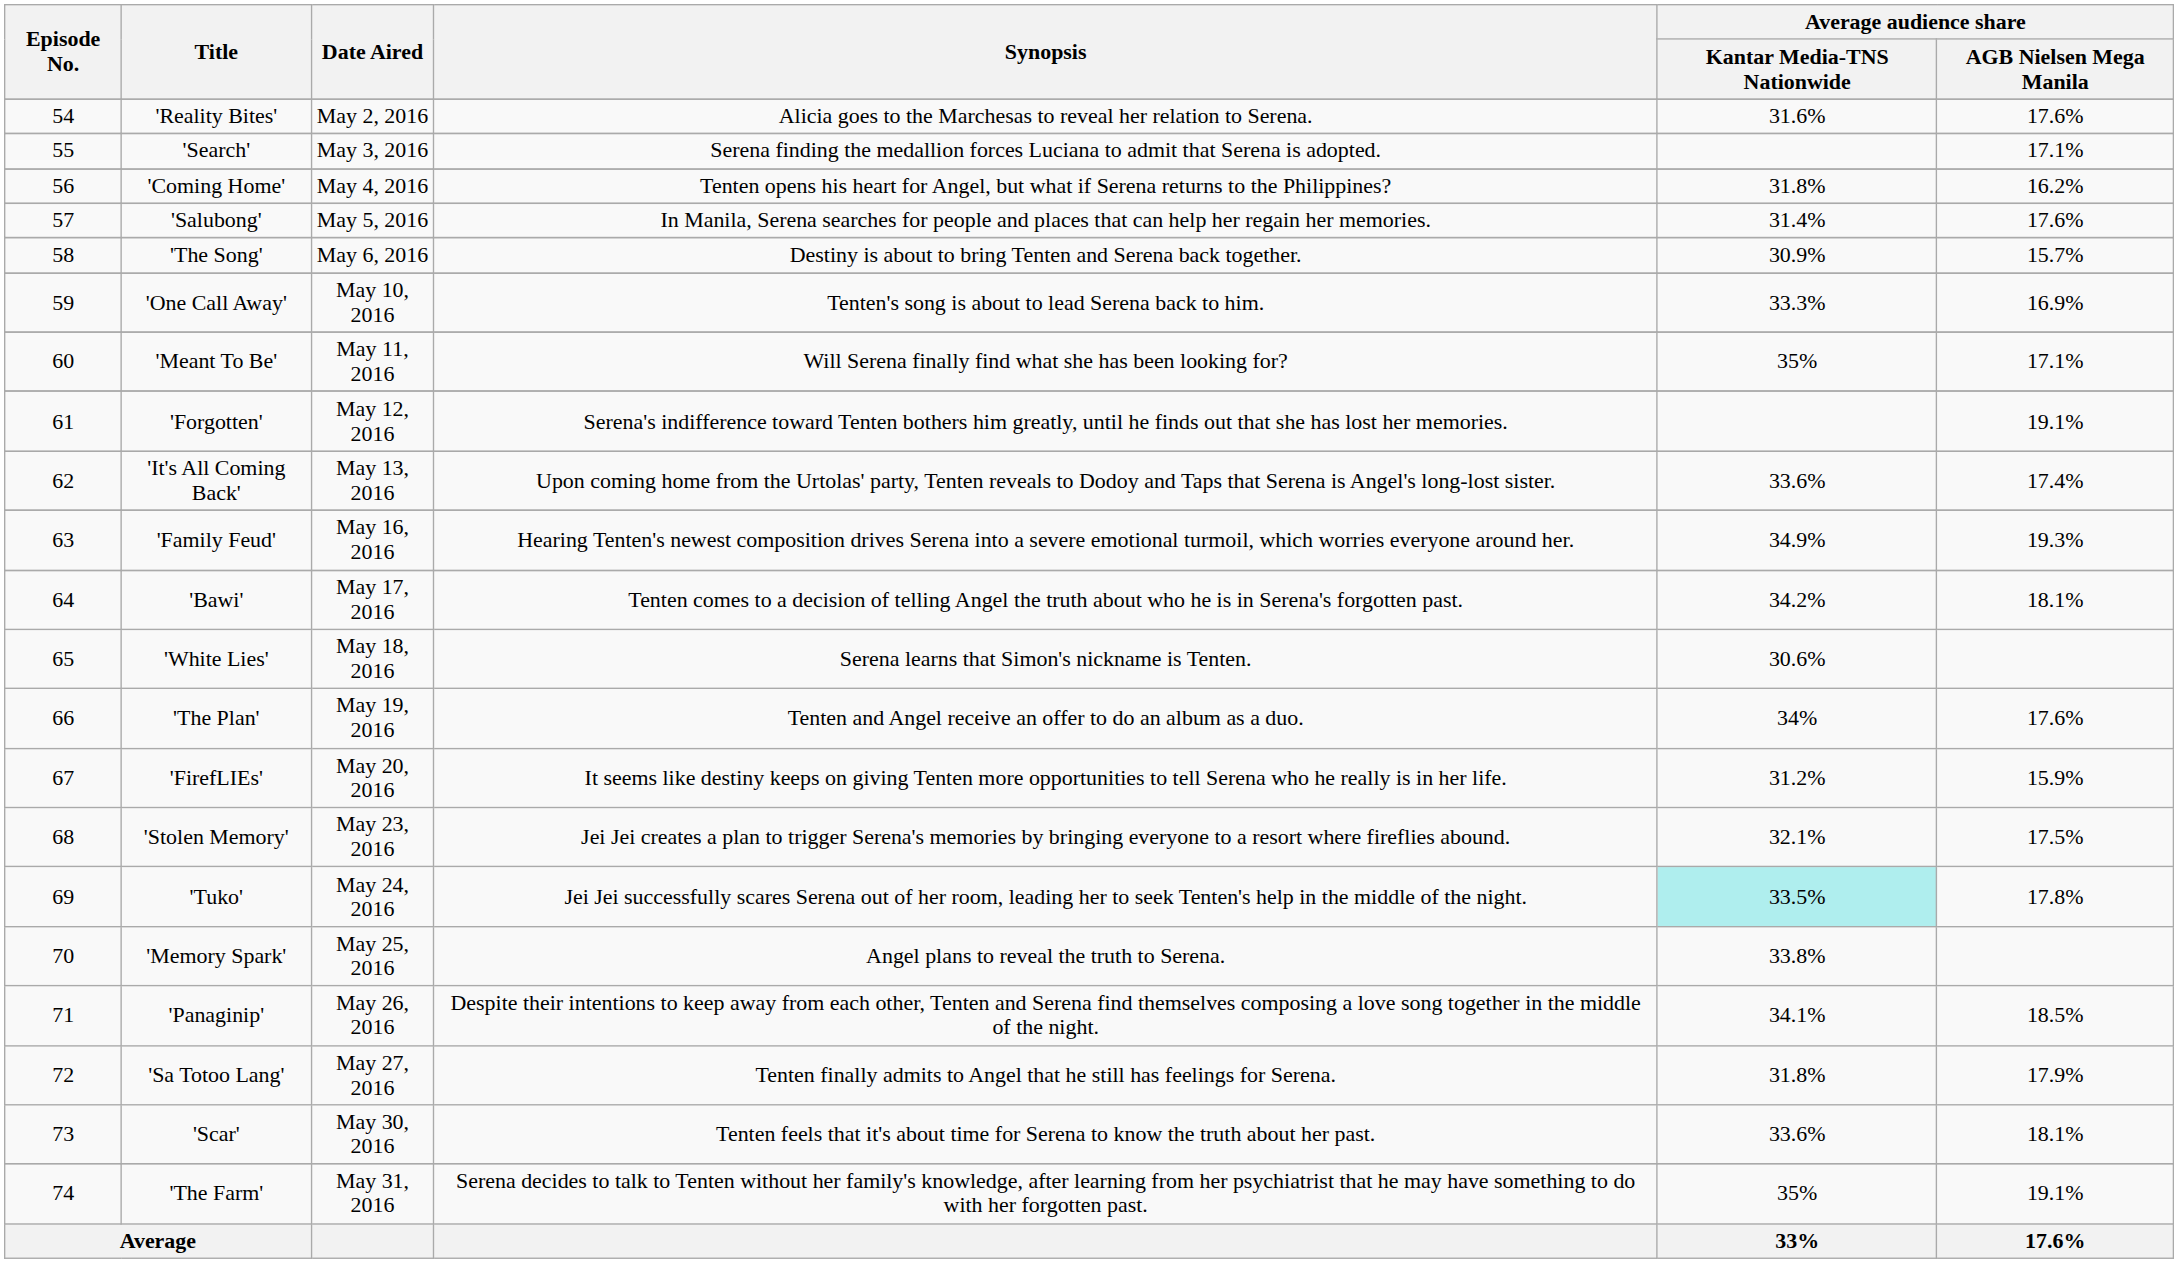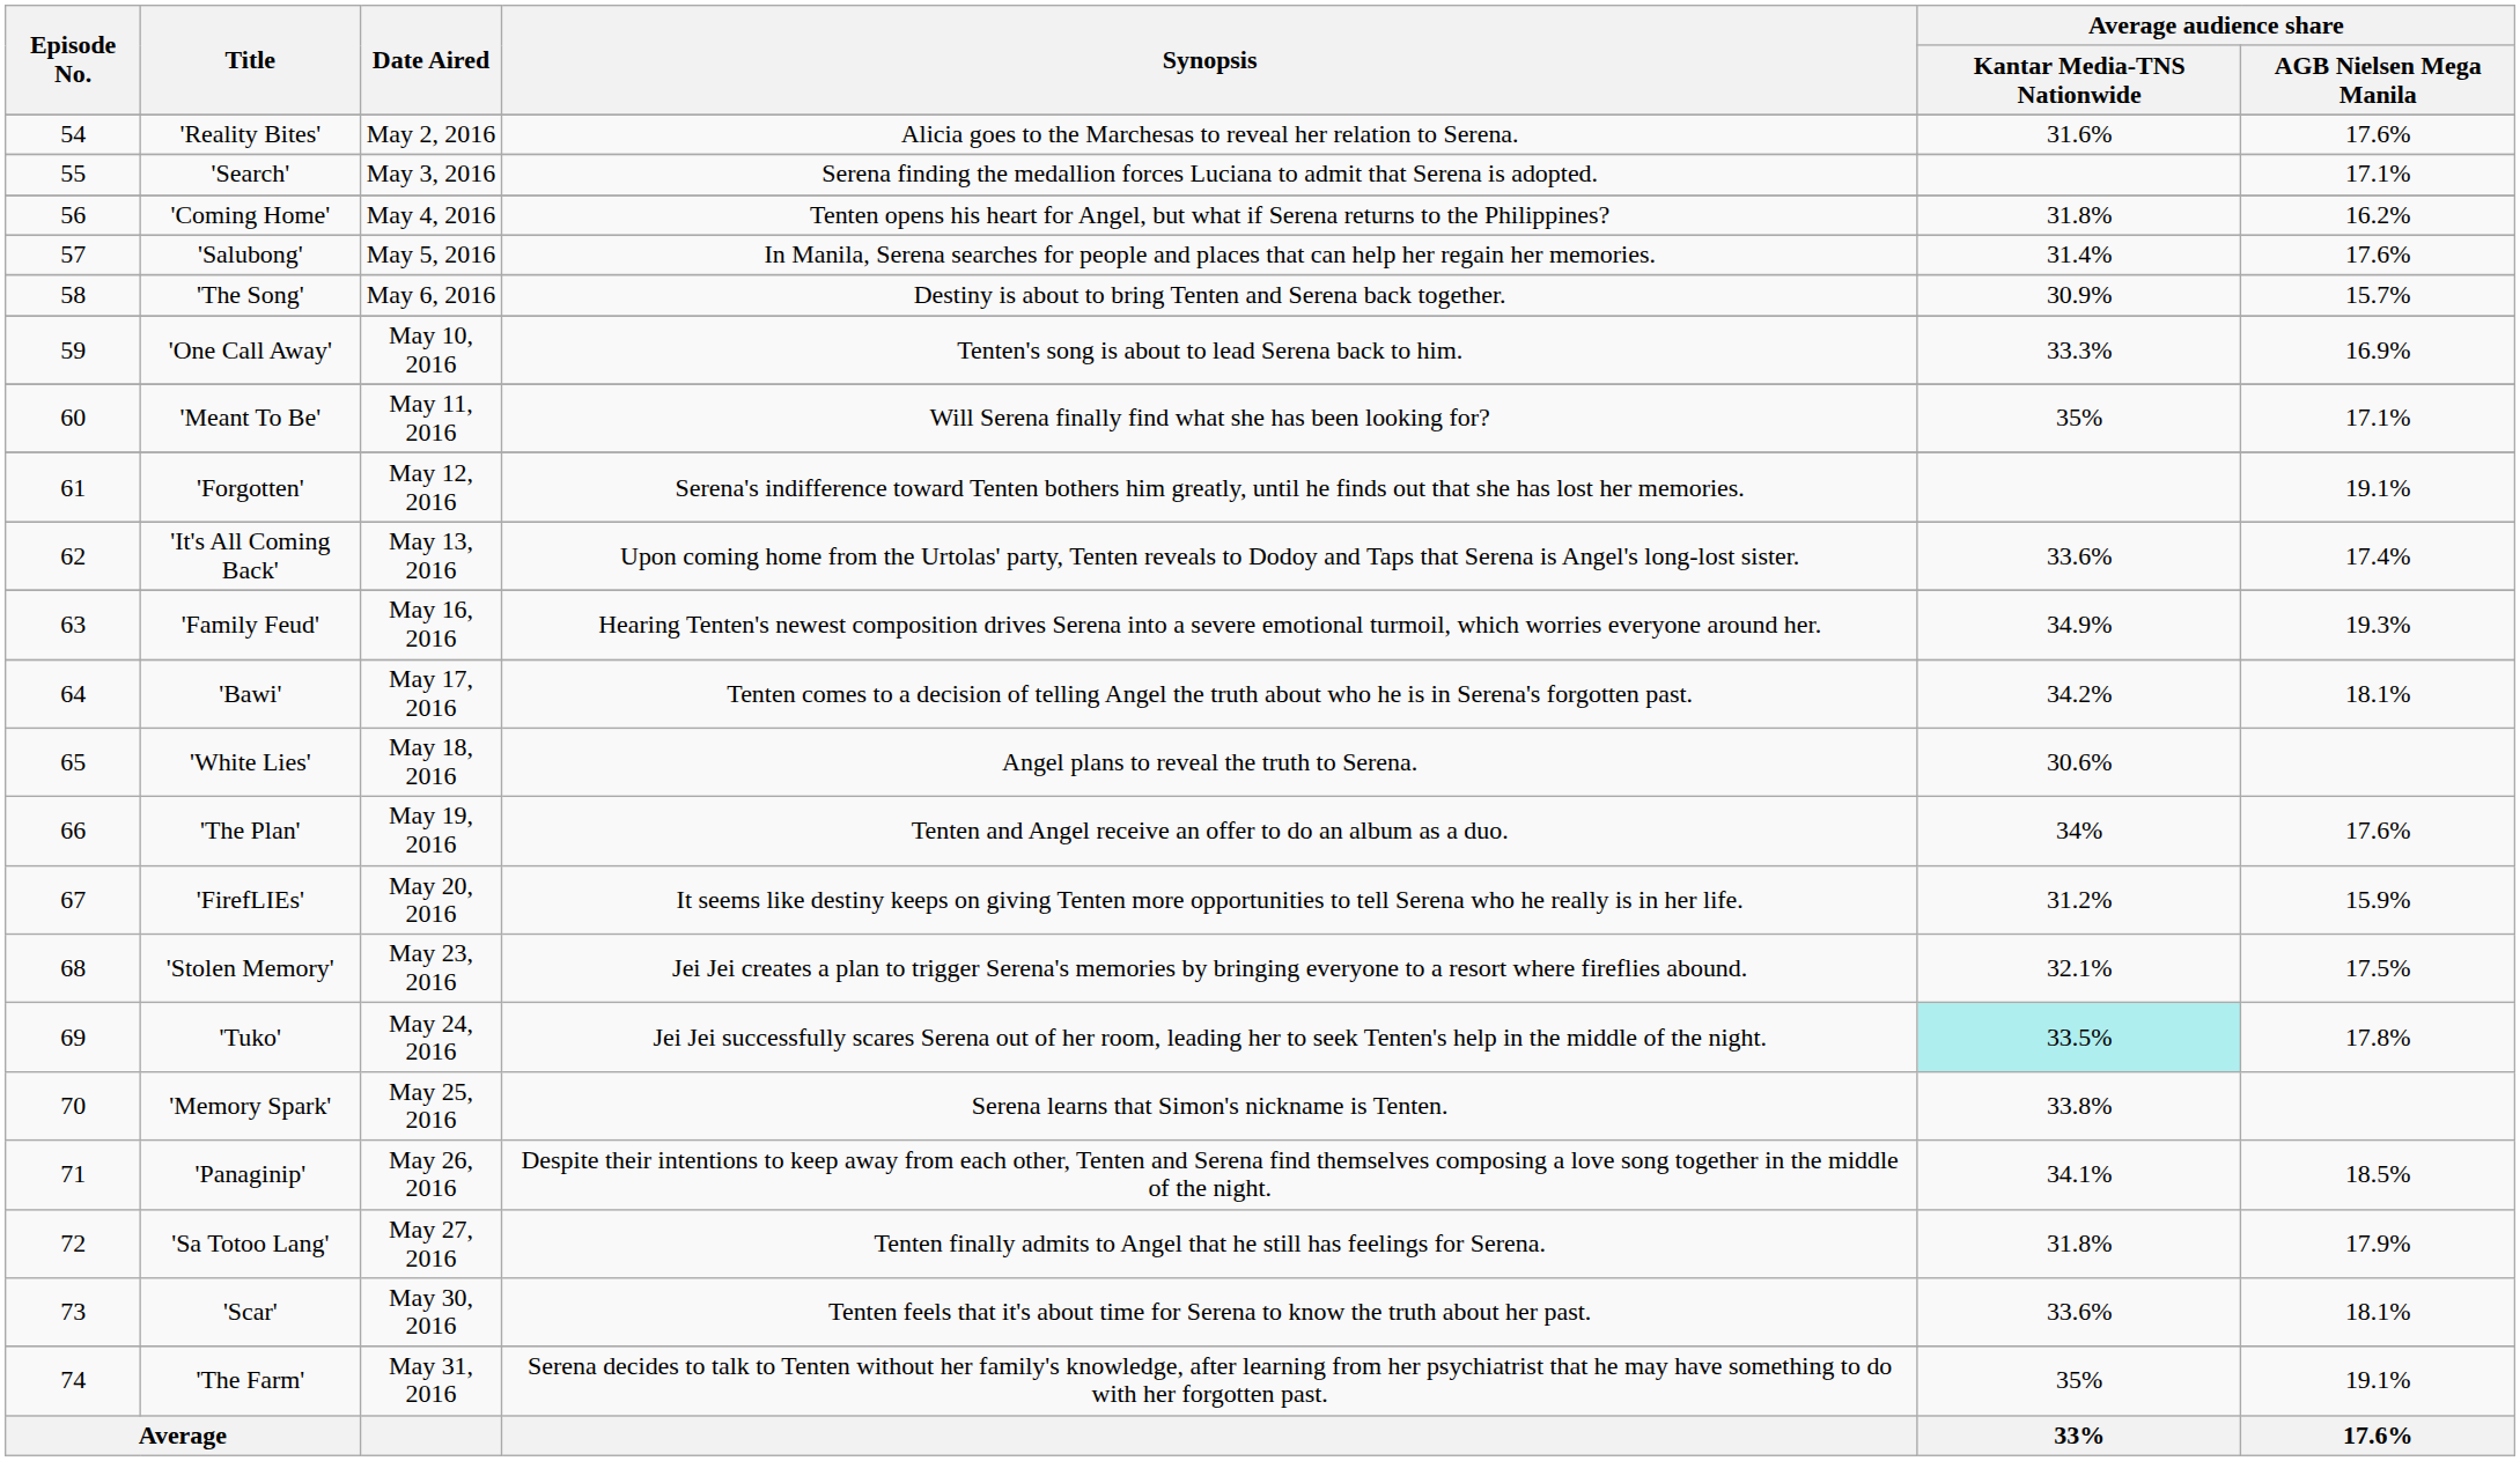'White Lies' | Synopsis: Serena learns that Simon's nickname is Tenten. -> Angel plans to reveal the truth to Serena.
'Memory Spark' | Synopsis: Angel plans to reveal the truth to Serena. -> Serena learns that Simon's nickname is Tenten.
